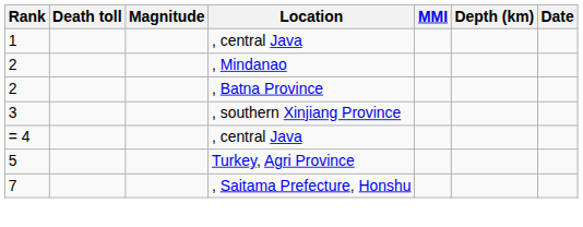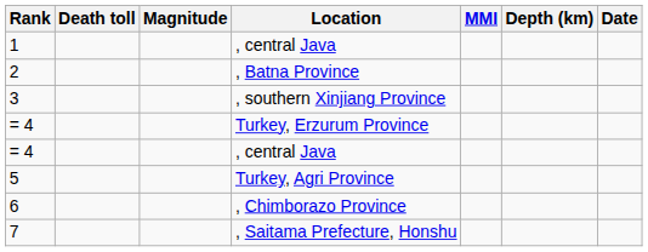- row: 2 | , Mindanao
+ row: = 4 | Turkey, Erzurum Province
+ row: 6 | , Chimborazo Province
